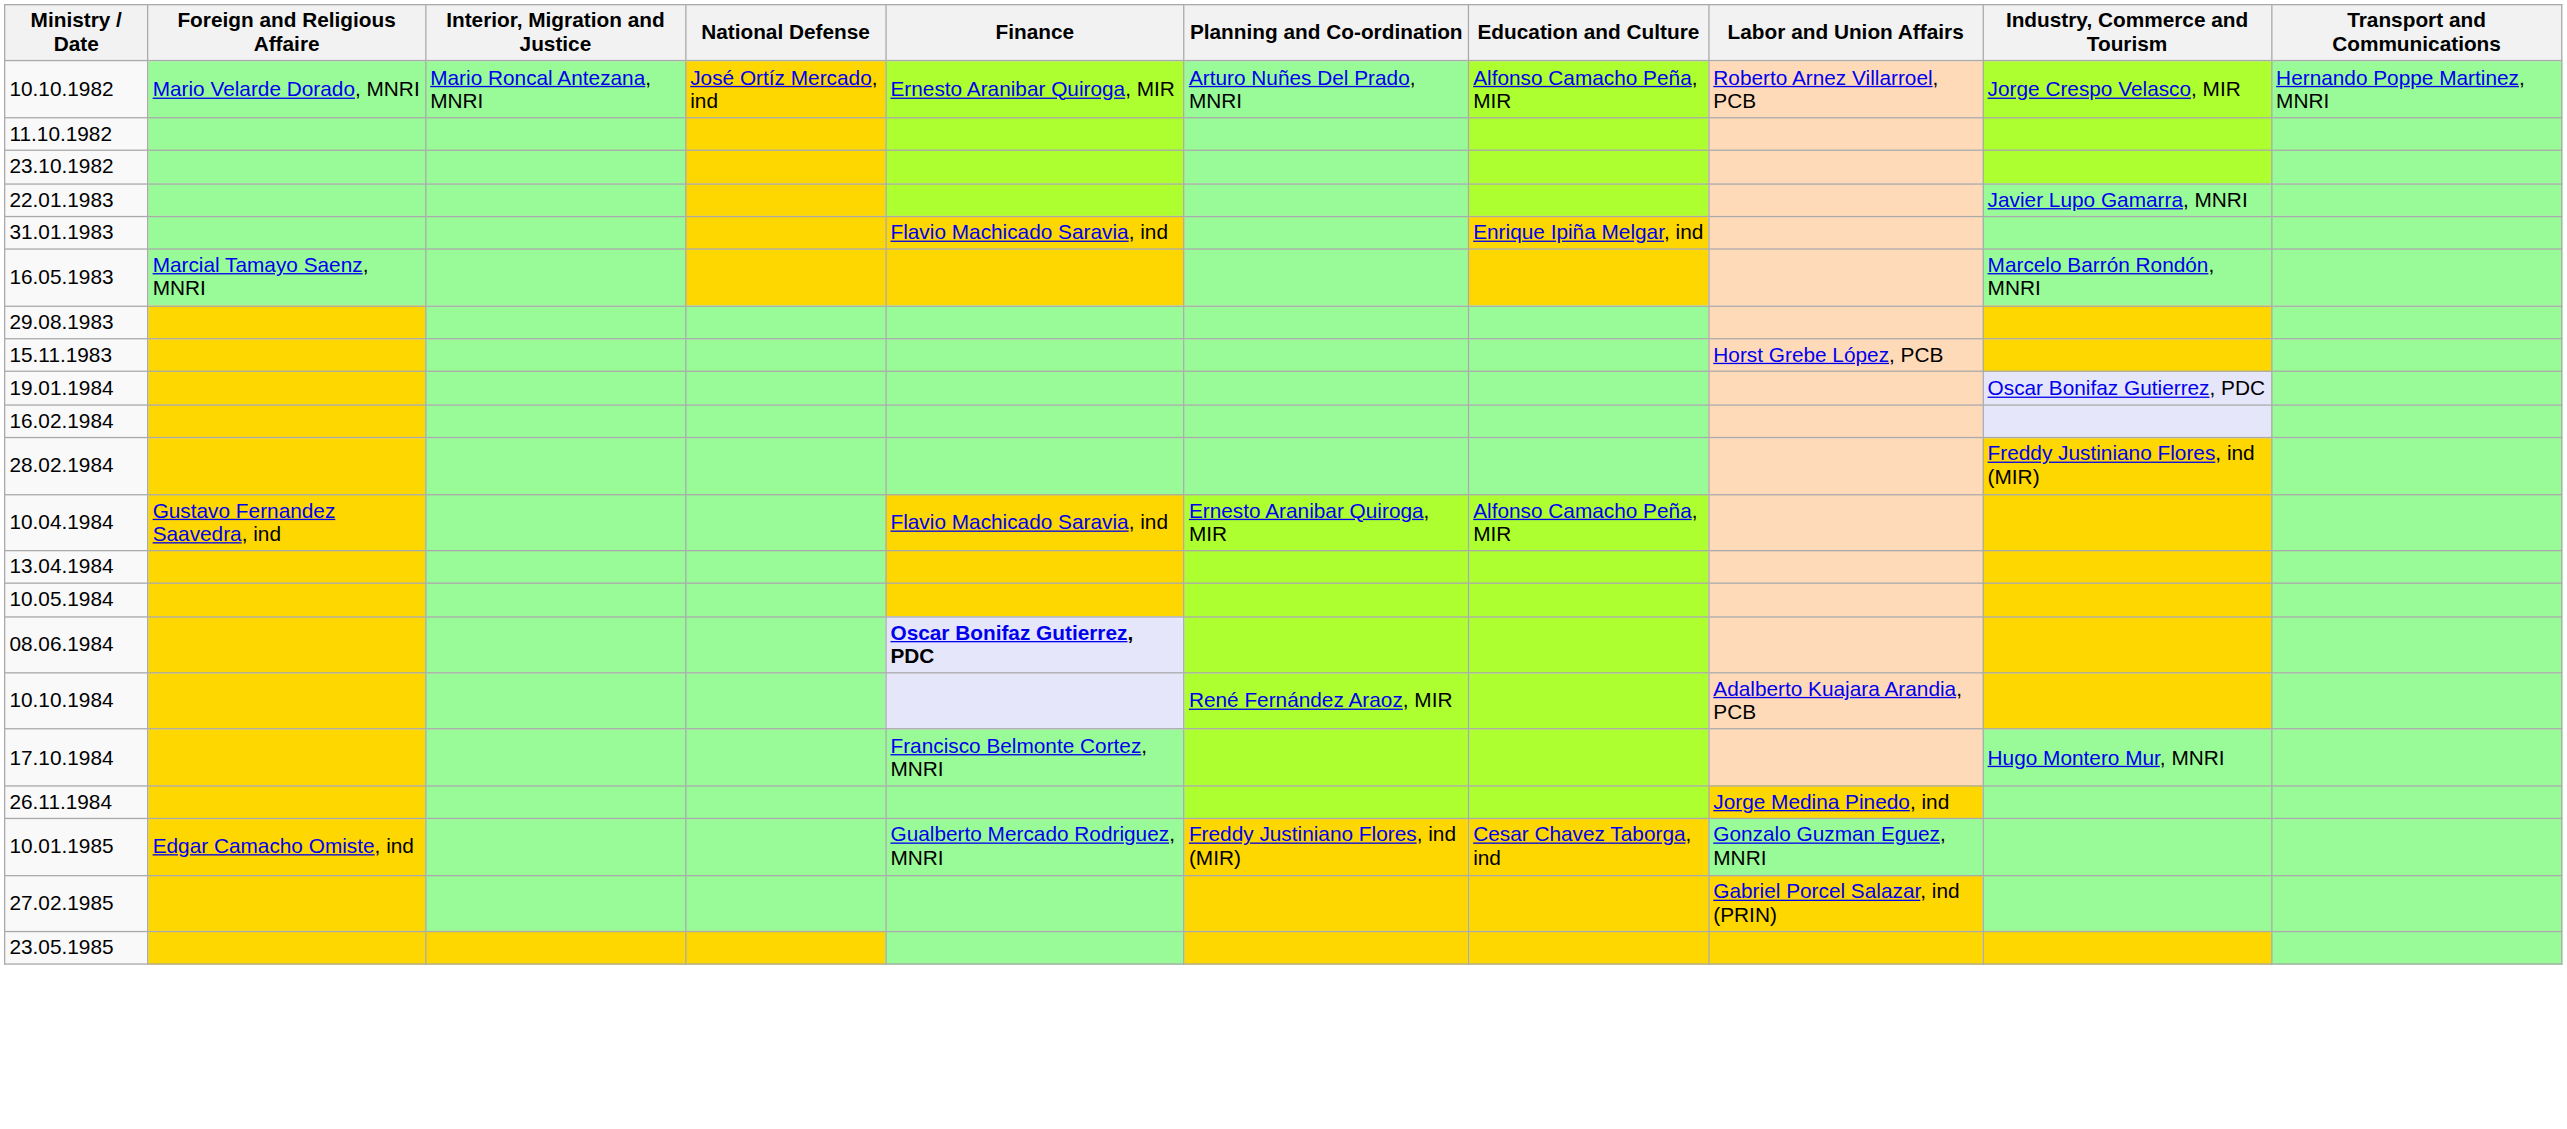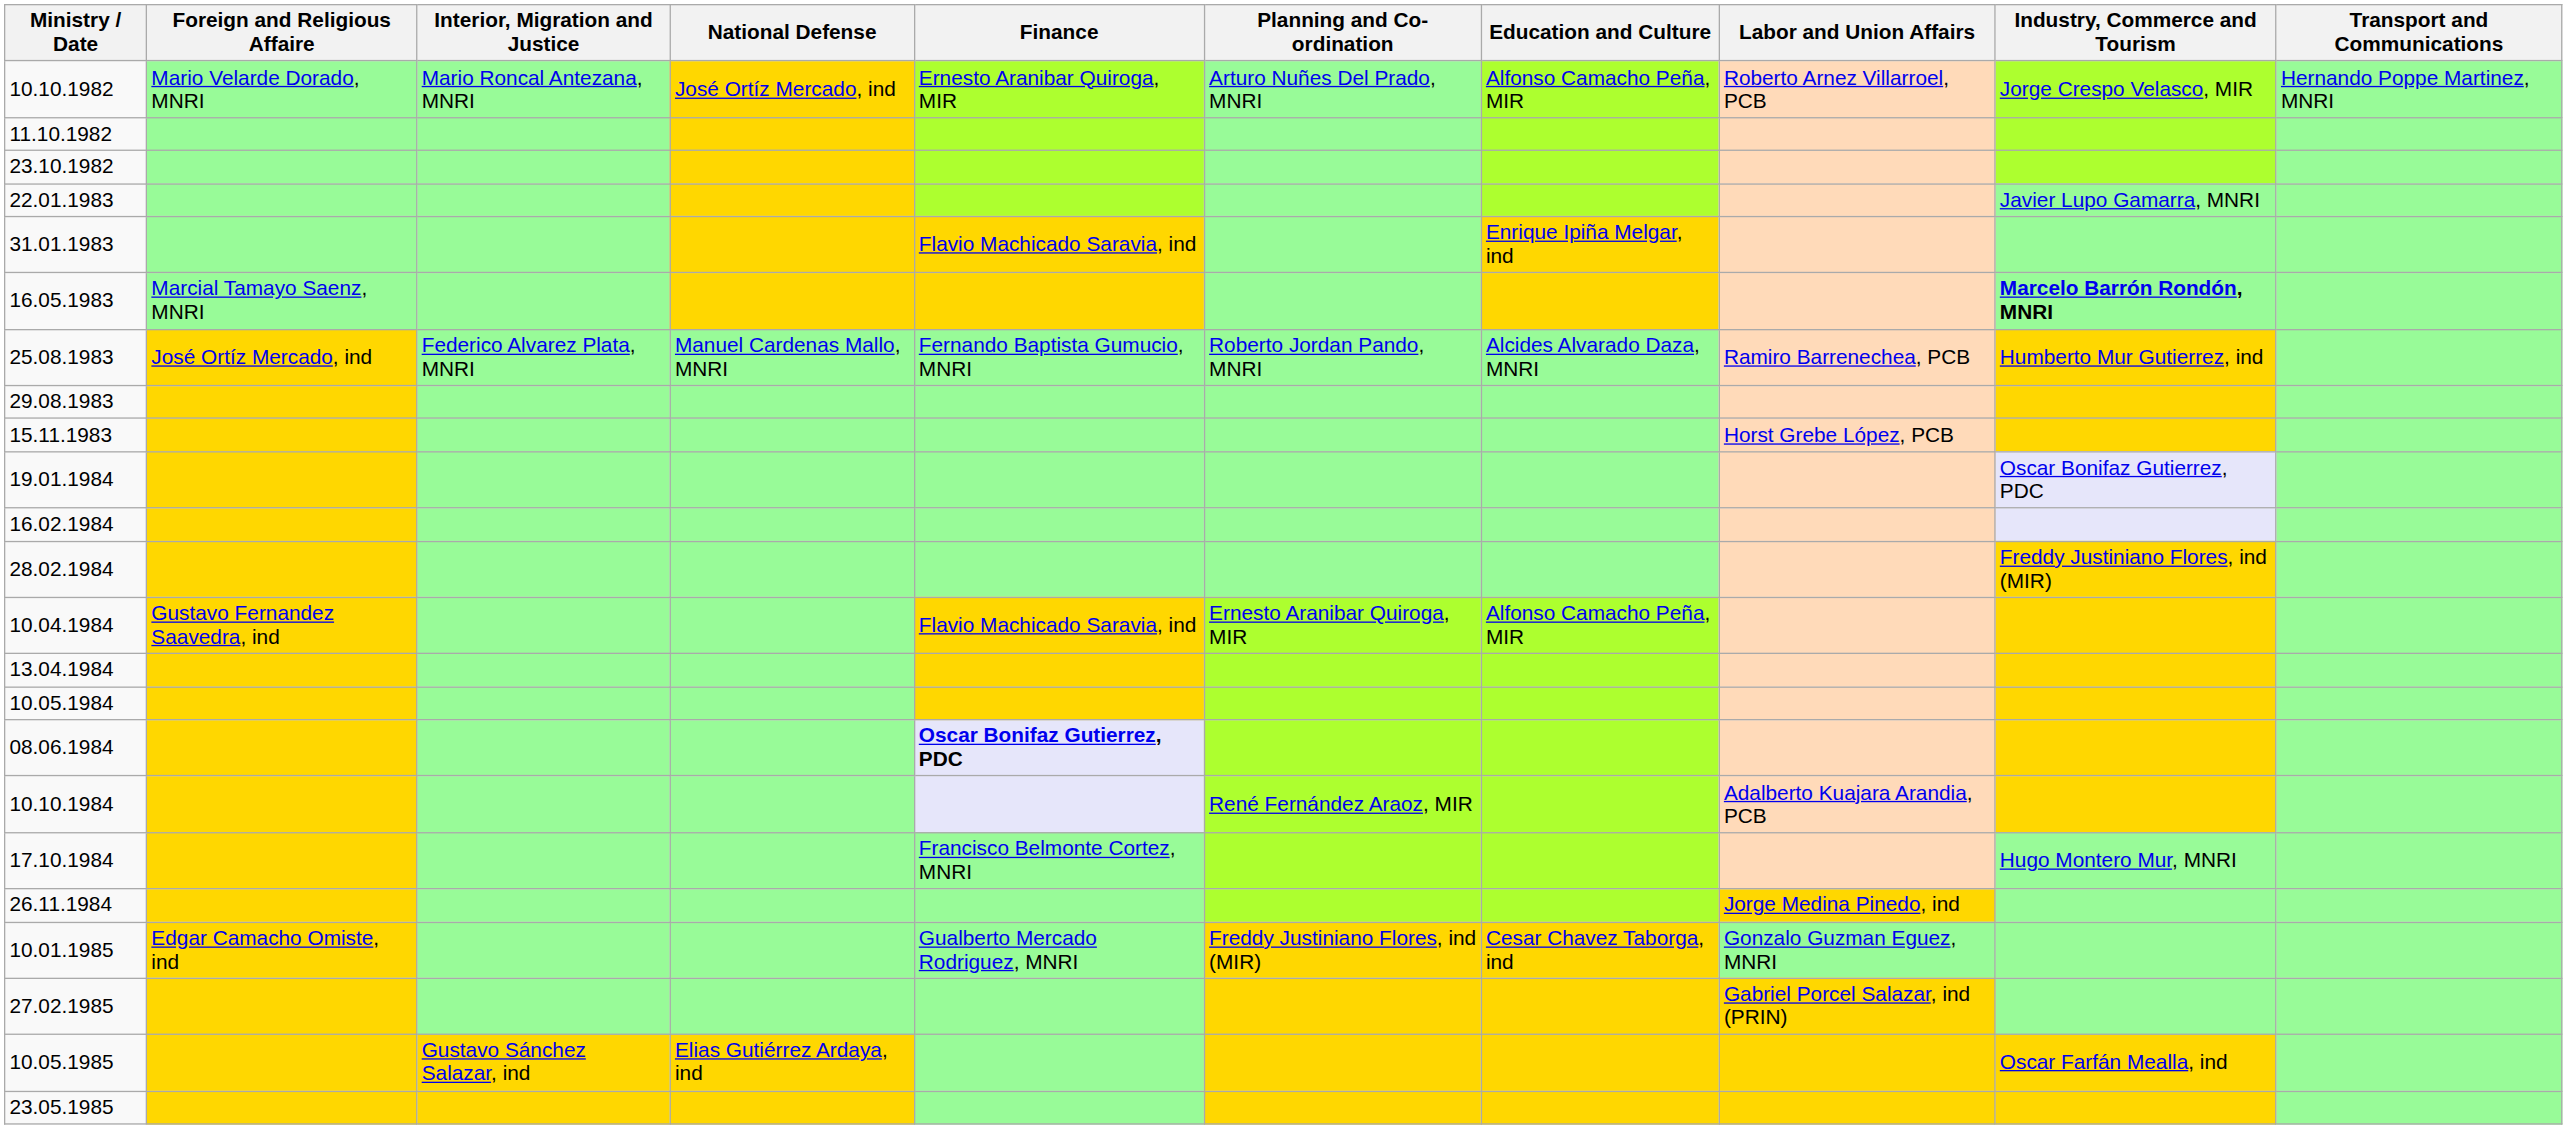16.05.1983 | Industry, Commerce and Tourism: normal -> bold
+ row: 25.08.1983 | José Ortíz Mercado, ind | Federico Alvarez Plata, MNRI | Manuel Cardenas Mallo, MNRI | Fernando Baptista Gumucio, MNRI | Roberto Jordan Pando, MNRI | Alcides Alvarado Daza, MNRI | Ramiro Barrenechea, PCB | Humberto Mur Gutierrez, ind
+ row: 10.05.1985 | Gustavo Sánchez Salazar, ind | Elias Gutiérrez Ardaya, ind | Oscar Farfán Mealla, ind
